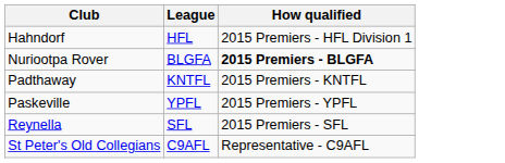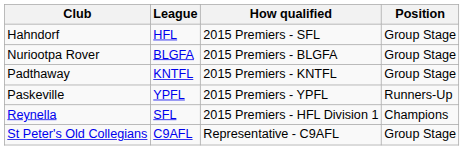+ column: Position | Group Stage | Group Stage | Group Stage | Runners-Up | Champions | Group Stage
Hahndorf | How qualified: 2015 Premiers - HFL Division 1 -> 2015 Premiers - SFL
Nuriootpa Rover | How qualified: bold -> normal
Reynella | How qualified: 2015 Premiers - SFL -> 2015 Premiers - HFL Division 1
